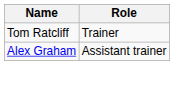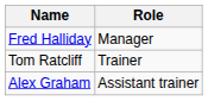+ row: Fred Halliday | Manager
